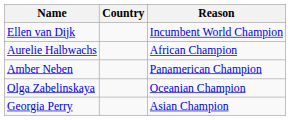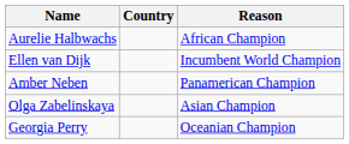rows swapped: Ellen van Dijk <-> Aurelie Halbwachs
Olga Zabelinskaya | Reason: Oceanian Champion -> Asian Champion
Georgia Perry | Reason: Asian Champion -> Oceanian Champion
